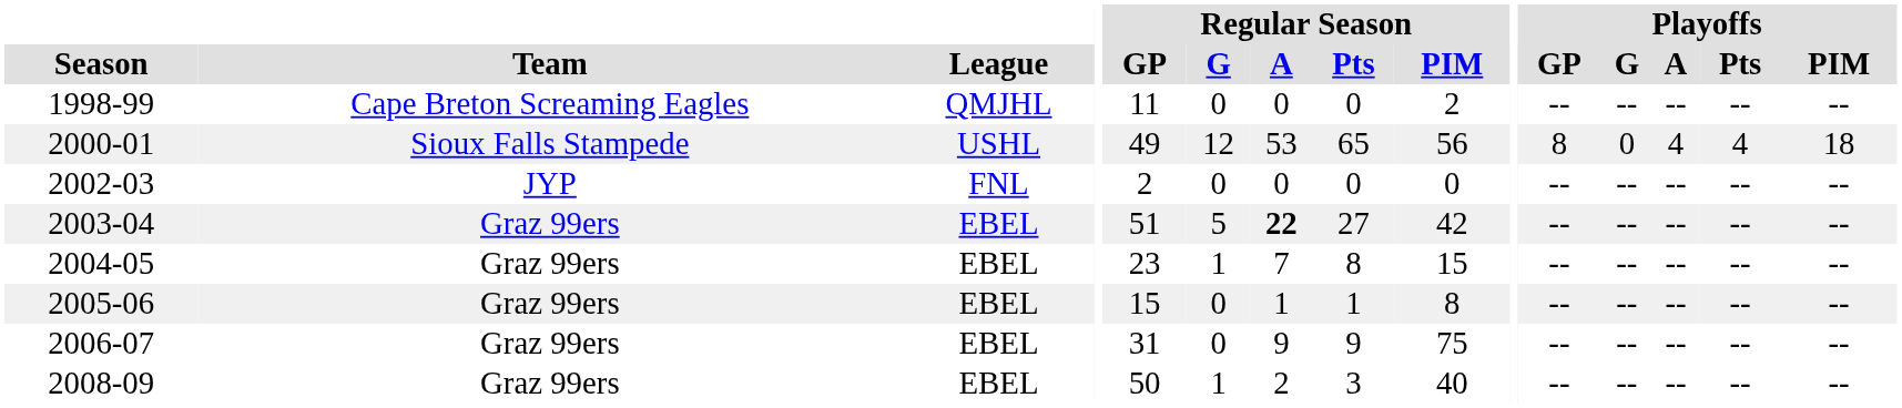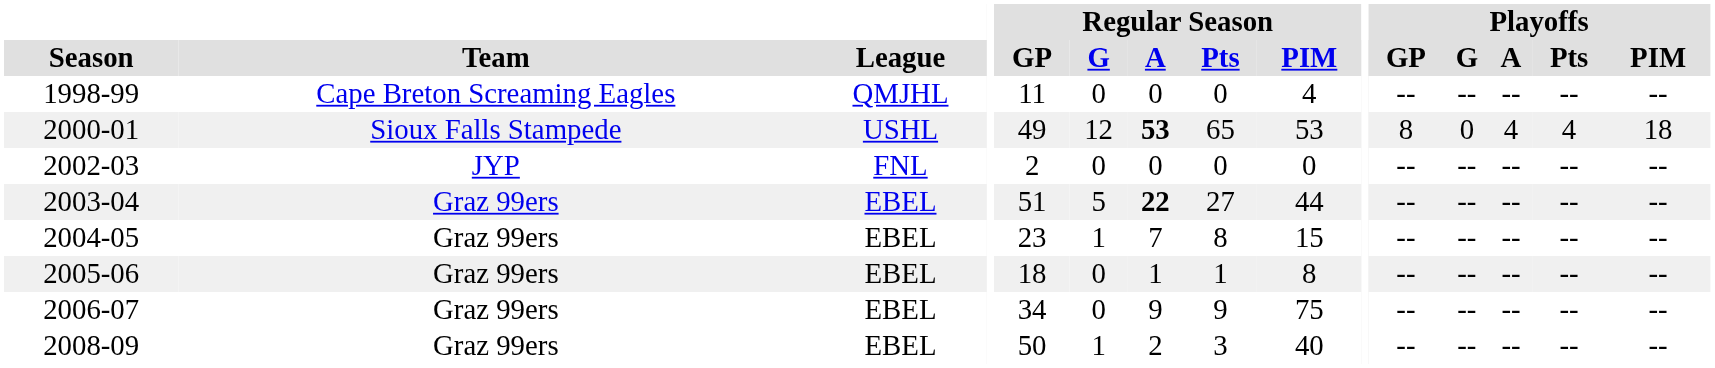1998-99 | Regular Season / PIM: 2 -> 4
2000-01 | Regular Season / A: normal -> bold
2000-01 | Regular Season / PIM: 56 -> 53
2003-04 | Regular Season / PIM: 42 -> 44
2005-06 | Regular Season / GP: 15 -> 18
2006-07 | Regular Season / GP: 31 -> 34
